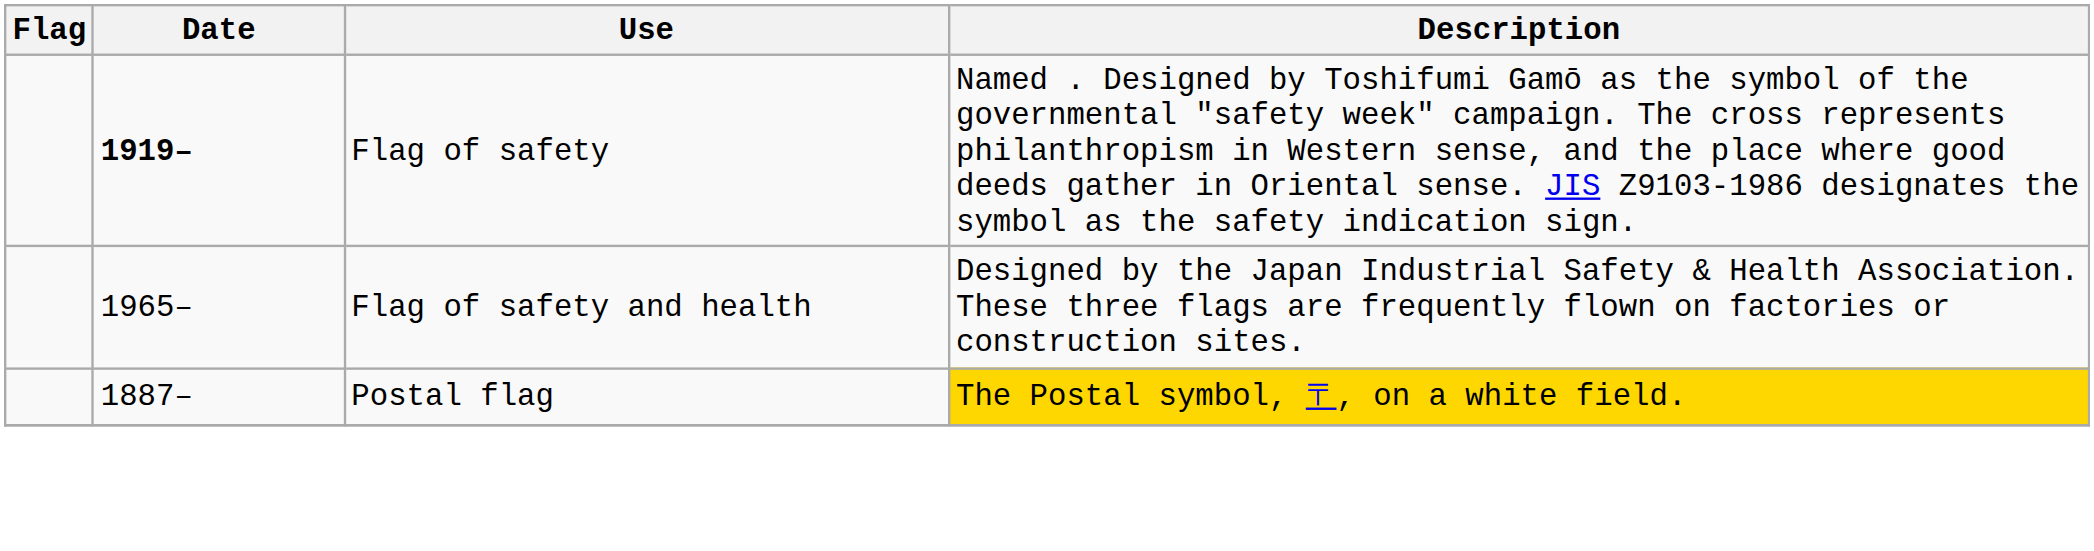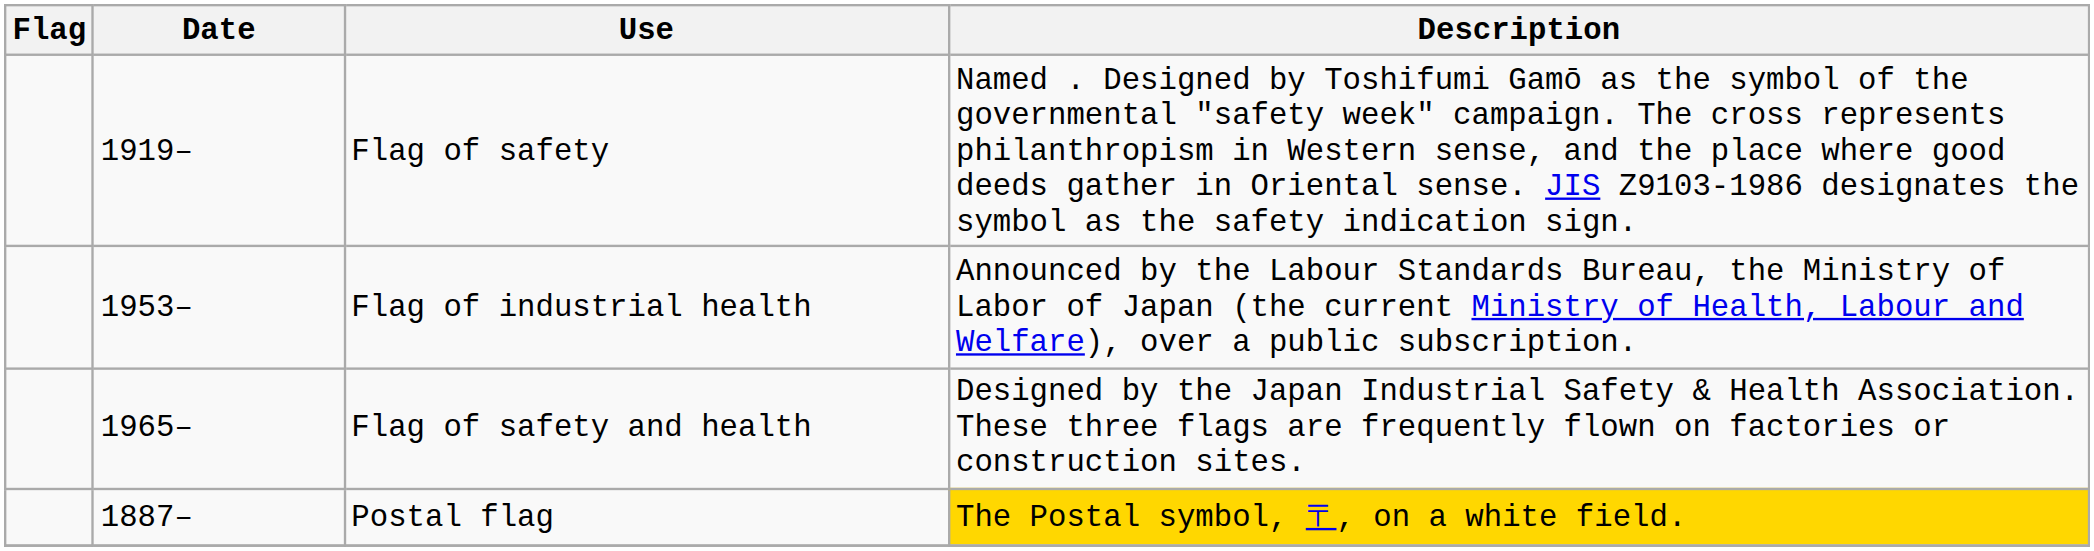Flag of safety | Date: bold -> normal
+ row: 1953– | Flag of industrial health | Announced by the Labour Standards Bureau, the Ministry of Labor of Japan (the current Ministry of Health, Labour and Welfare), over a public subscription.
